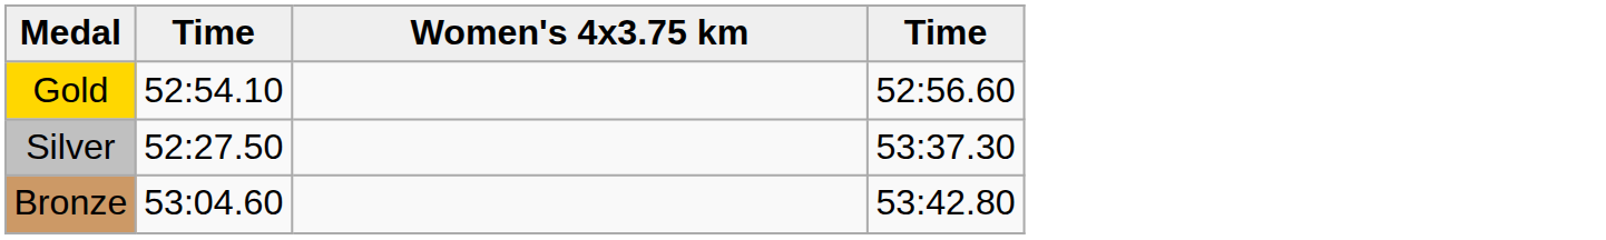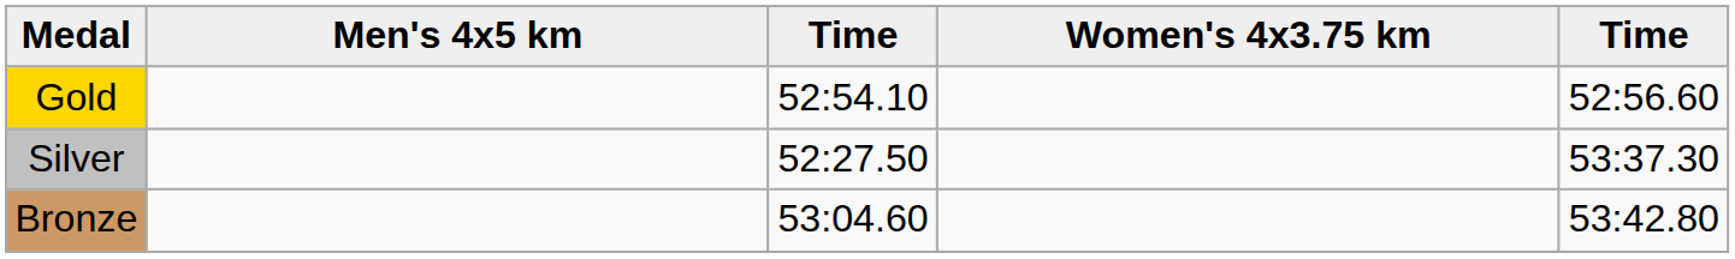+ column: Men's 4x5 km
